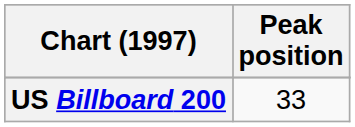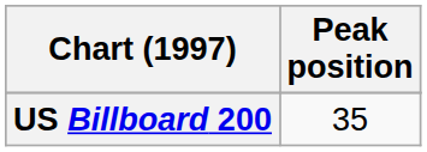US Billboard 200 | Peak position: 33 -> 35
